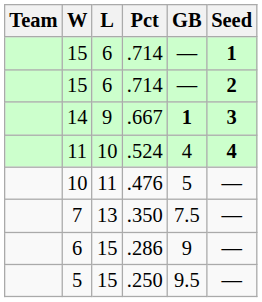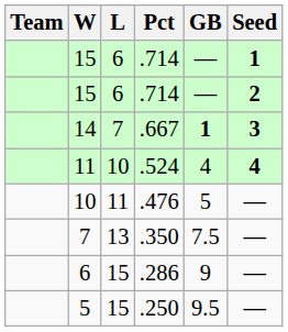14 | L: 9 -> 7
